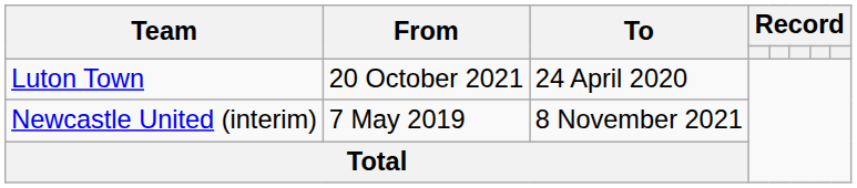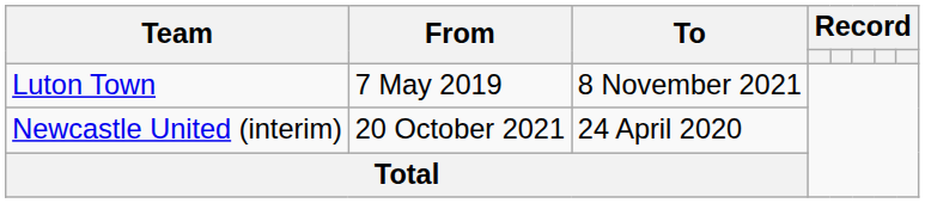Luton Town | From: 20 October 2021 -> 7 May 2019
Luton Town | To: 24 April 2020 -> 8 November 2021
Newcastle United (interim) | From: 7 May 2019 -> 20 October 2021
Newcastle United (interim) | To: 8 November 2021 -> 24 April 2020
